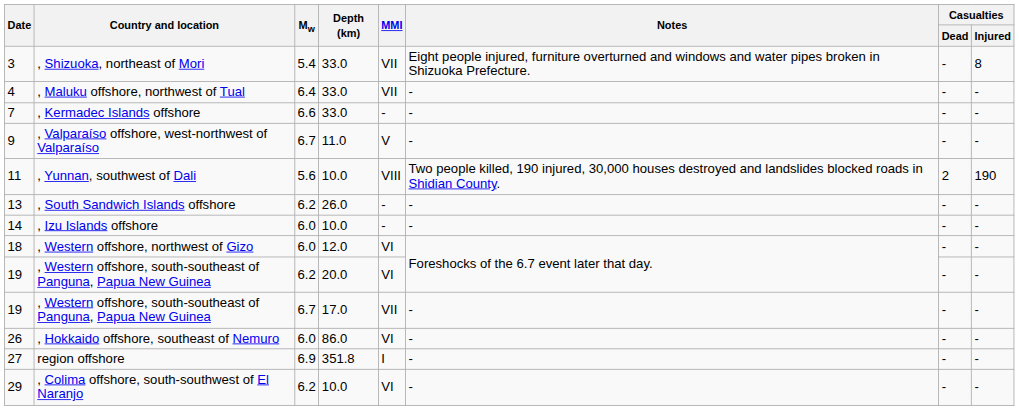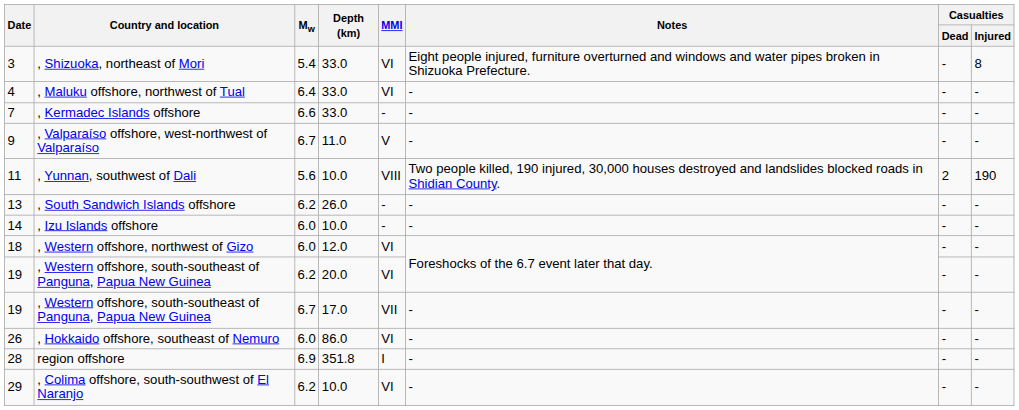, Shizuoka, northeast of Mori | MMI: VII -> VI
, Maluku offshore, northwest of Tual | MMI: VII -> VI
region offshore | Date: 27 -> 28
